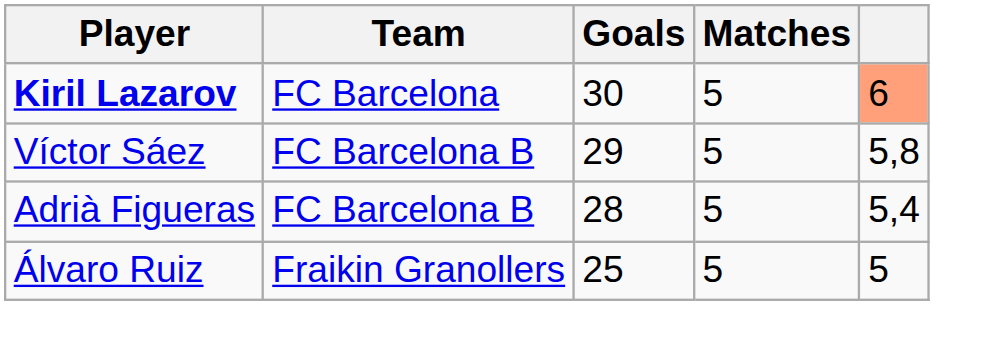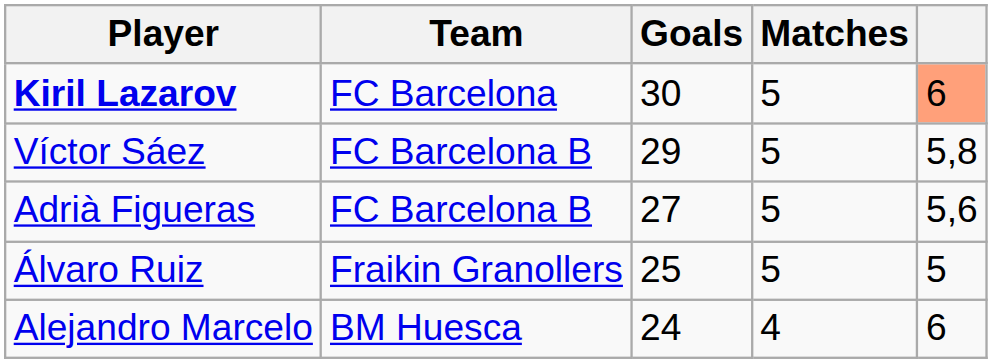Adrià Figueras | Goals: 28 -> 27
Adrià Figueras | column 5: 5,4 -> 5,6
+ row: Alejandro Marcelo | BM Huesca | 24 | 4 | 6
